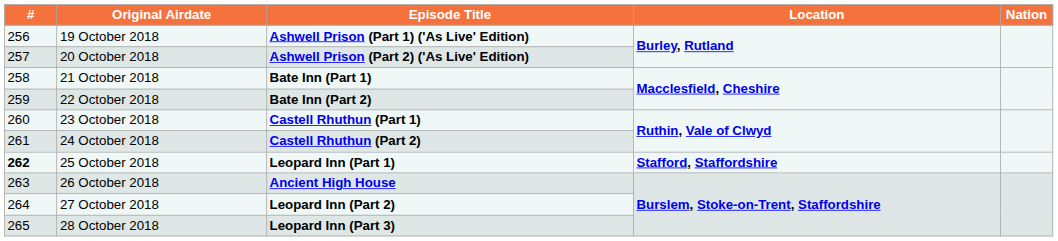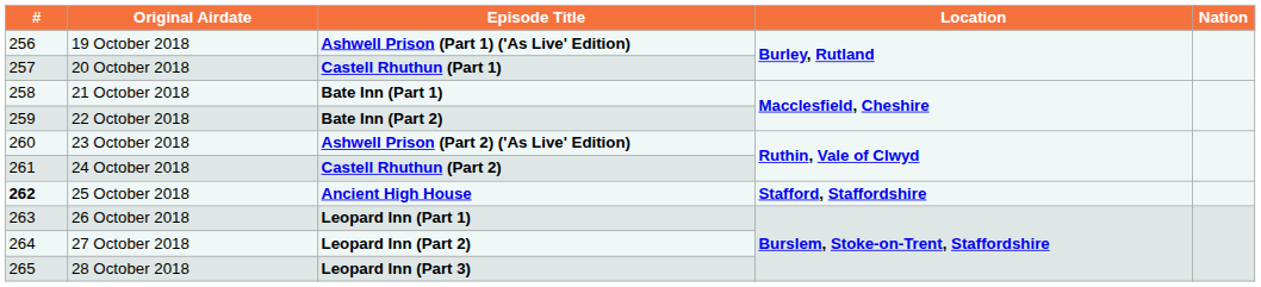20 October 2018 | Episode Title: Ashwell Prison (Part 2) ('As Live' Edition) -> Castell Rhuthun (Part 1)
23 October 2018 | Episode Title: Castell Rhuthun (Part 1) -> Ashwell Prison (Part 2) ('As Live' Edition)
25 October 2018 | Episode Title: Leopard Inn (Part 1) -> Ancient High House
26 October 2018 | Episode Title: Ancient High House -> Leopard Inn (Part 1)
